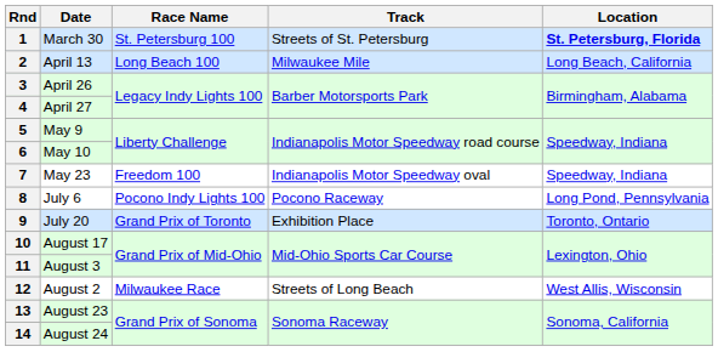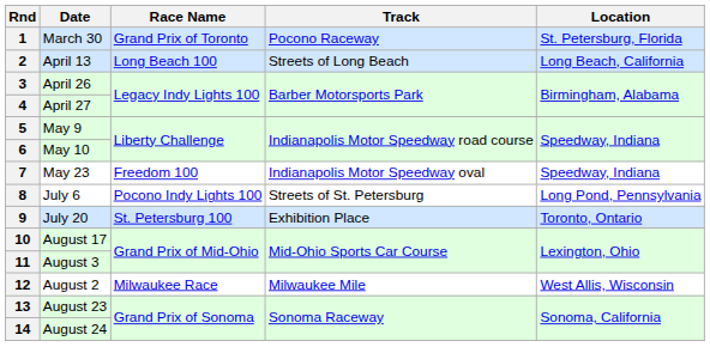1 | Race Name: St. Petersburg 100 -> Grand Prix of Toronto
1 | Track: Streets of St. Petersburg -> Pocono Raceway
1 | Location: bold -> normal
2 | Track: Milwaukee Mile -> Streets of Long Beach
8 | Track: Pocono Raceway -> Streets of St. Petersburg
9 | Race Name: Grand Prix of Toronto -> St. Petersburg 100
12 | Track: Streets of Long Beach -> Milwaukee Mile
